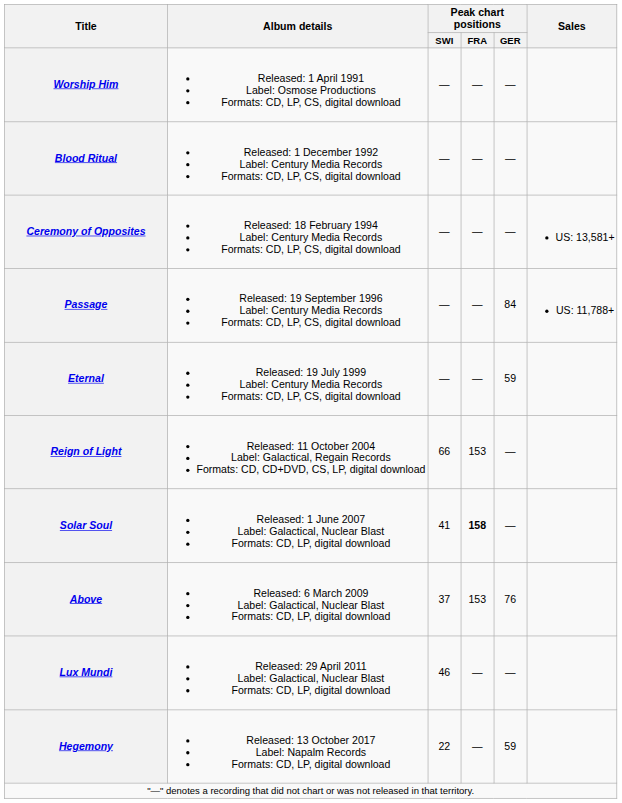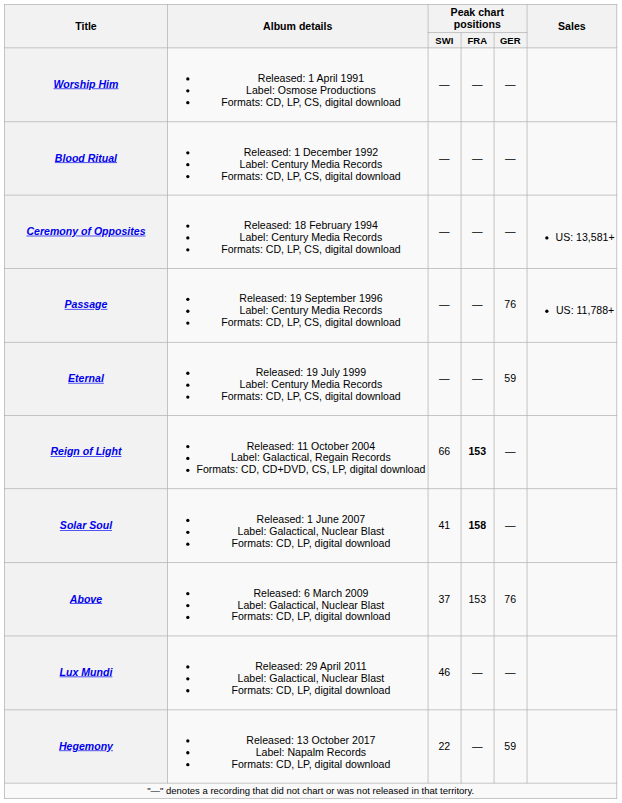Passage | Peak chart positions / GER: 84 -> 76
Reign of Light | Peak chart positions / FRA: normal -> bold
